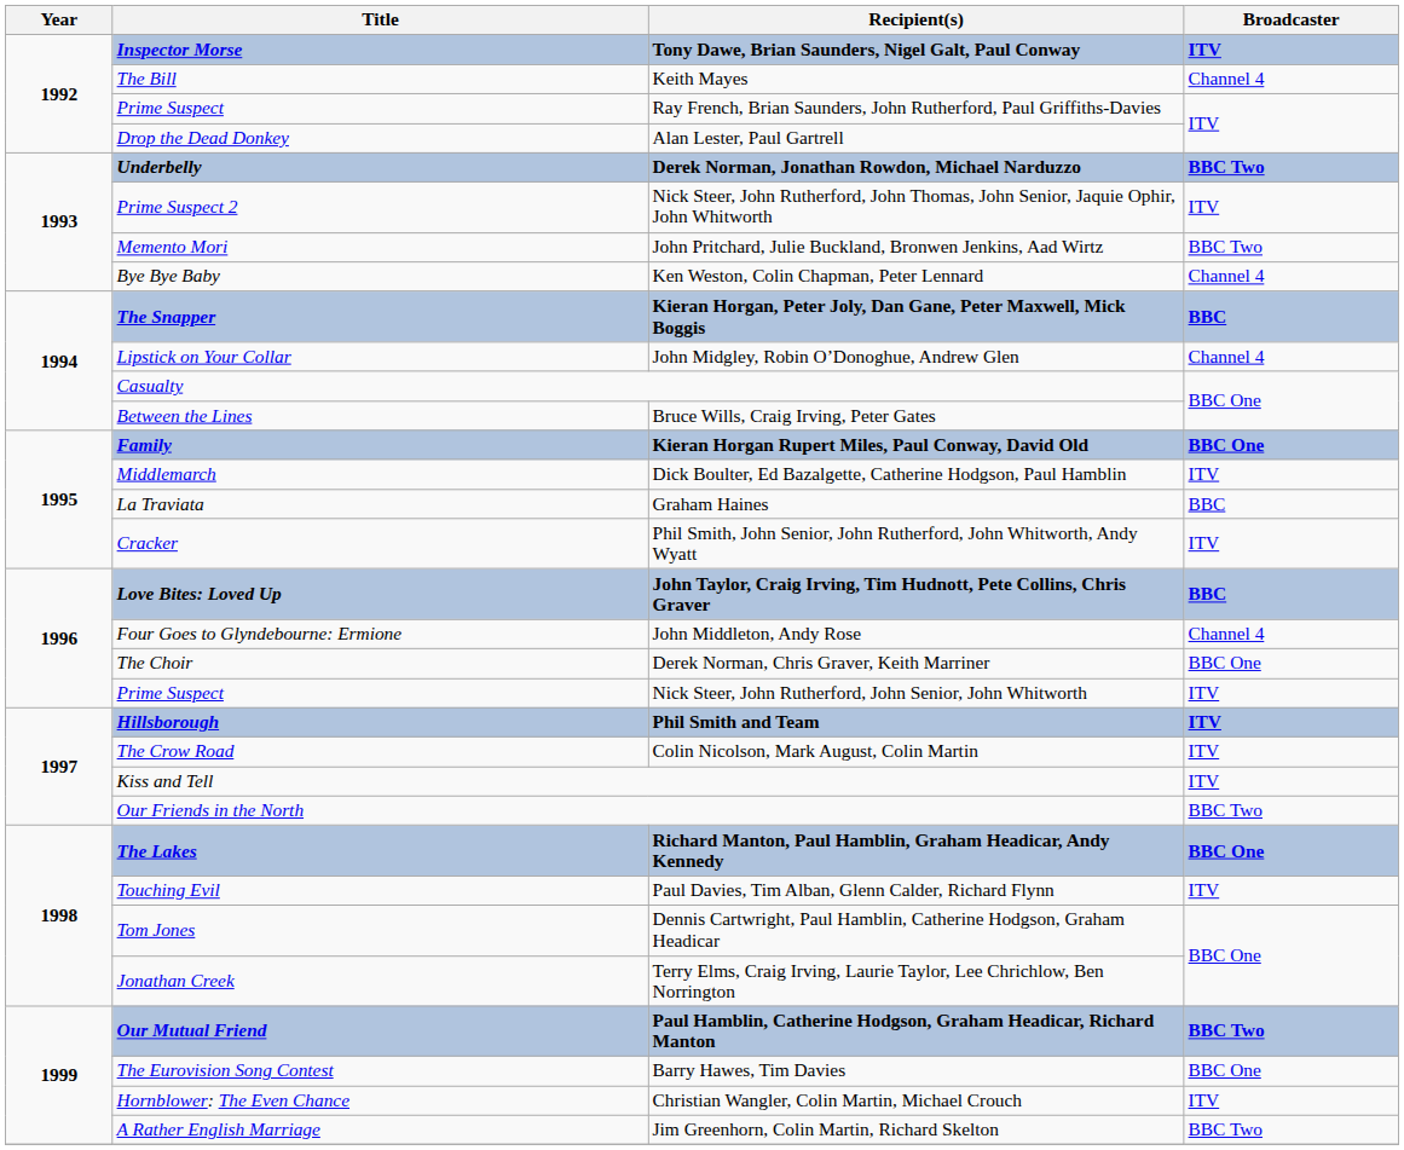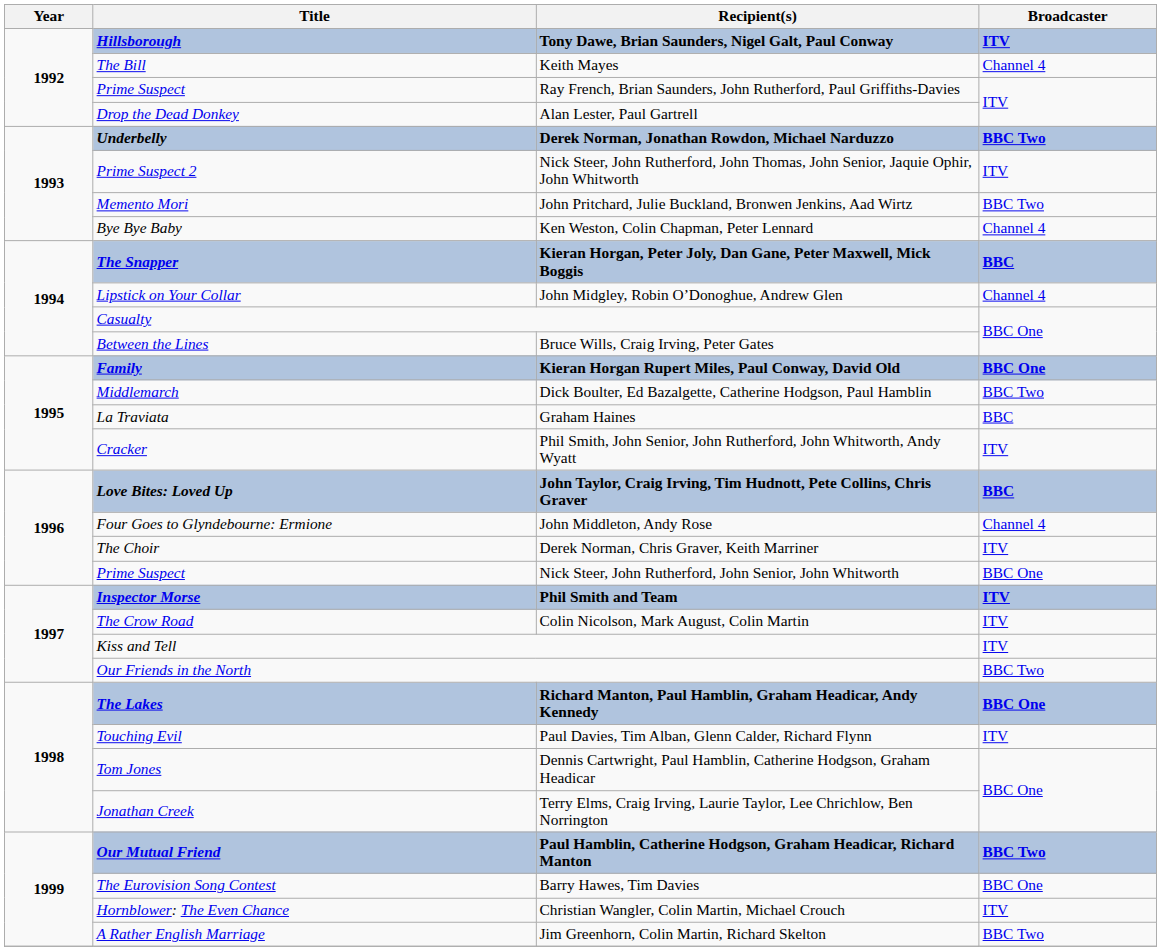Tony Dawe, Brian Saunders, Nigel Galt, Paul Conway | Title: Inspector Morse -> Hillsborough
Dick Boulter, Ed Bazalgette, Catherine Hodgson, Paul Hamblin | Broadcaster: ITV -> BBC Two
Derek Norman, Chris Graver, Keith Marriner | Broadcaster: BBC One -> ITV
Nick Steer, John Rutherford, John Senior, John Whitworth | Broadcaster: ITV -> BBC One
Phil Smith and Team | Title: Hillsborough -> Inspector Morse
